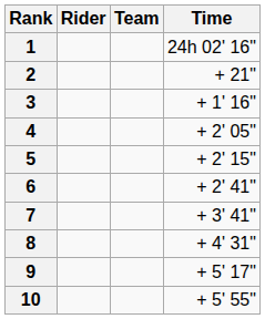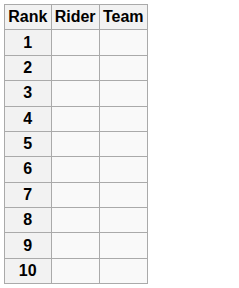- column: Time | 24h 02' 16" | + 21" | + 1' 16" | + 2' 05" | + 2' 15" | + 2' 41" | + 3' 41" | + 4' 31" | + 5' 17" | + 5' 55"
